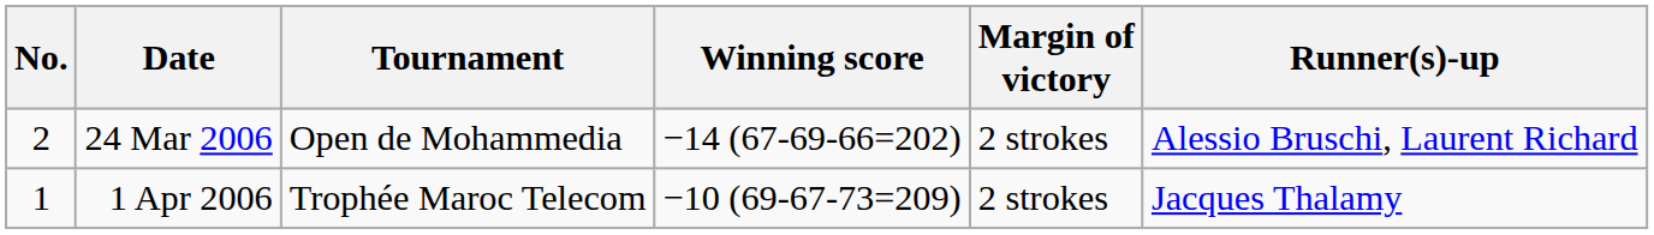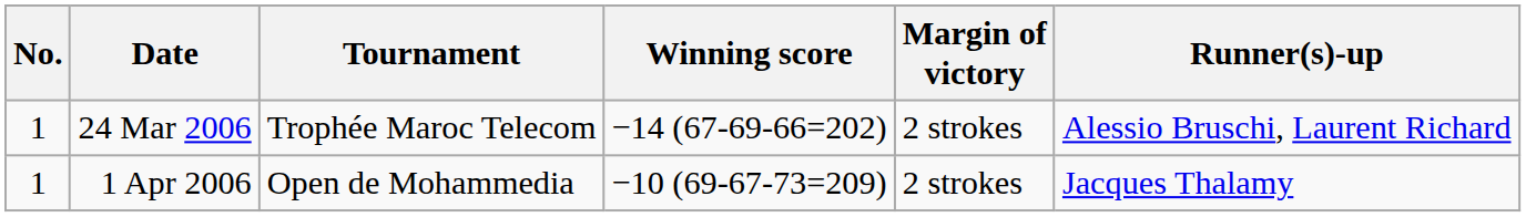24 Mar 2006 | No.: 2 -> 1
24 Mar 2006 | Tournament: Open de Mohammedia -> Trophée Maroc Telecom
1 Apr 2006 | Tournament: Trophée Maroc Telecom -> Open de Mohammedia
